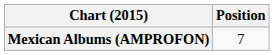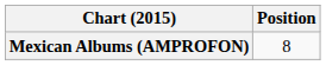Mexican Albums (AMPROFON) | Position: 7 -> 8
